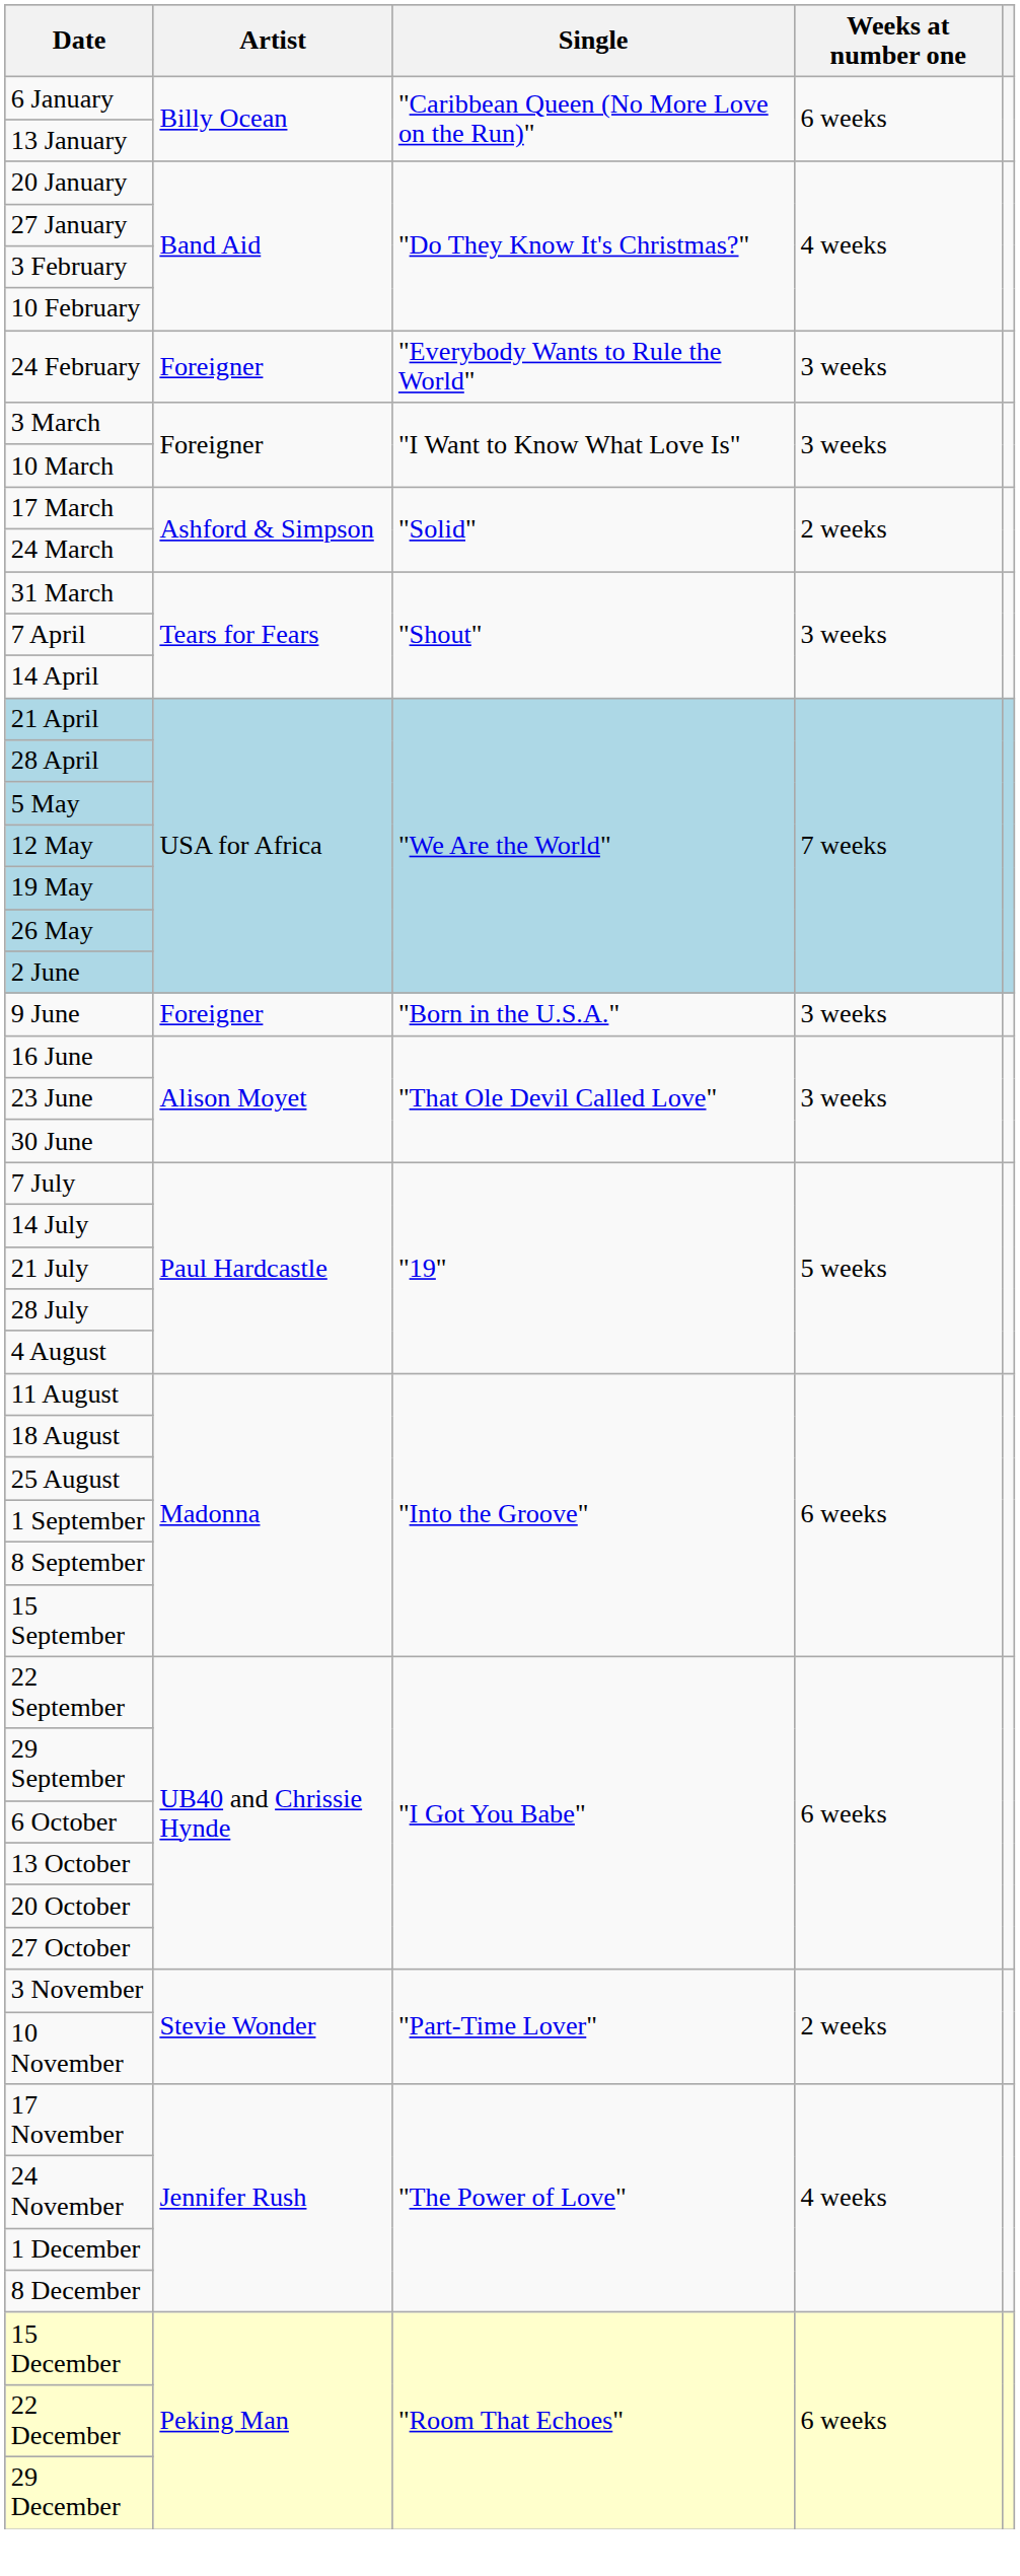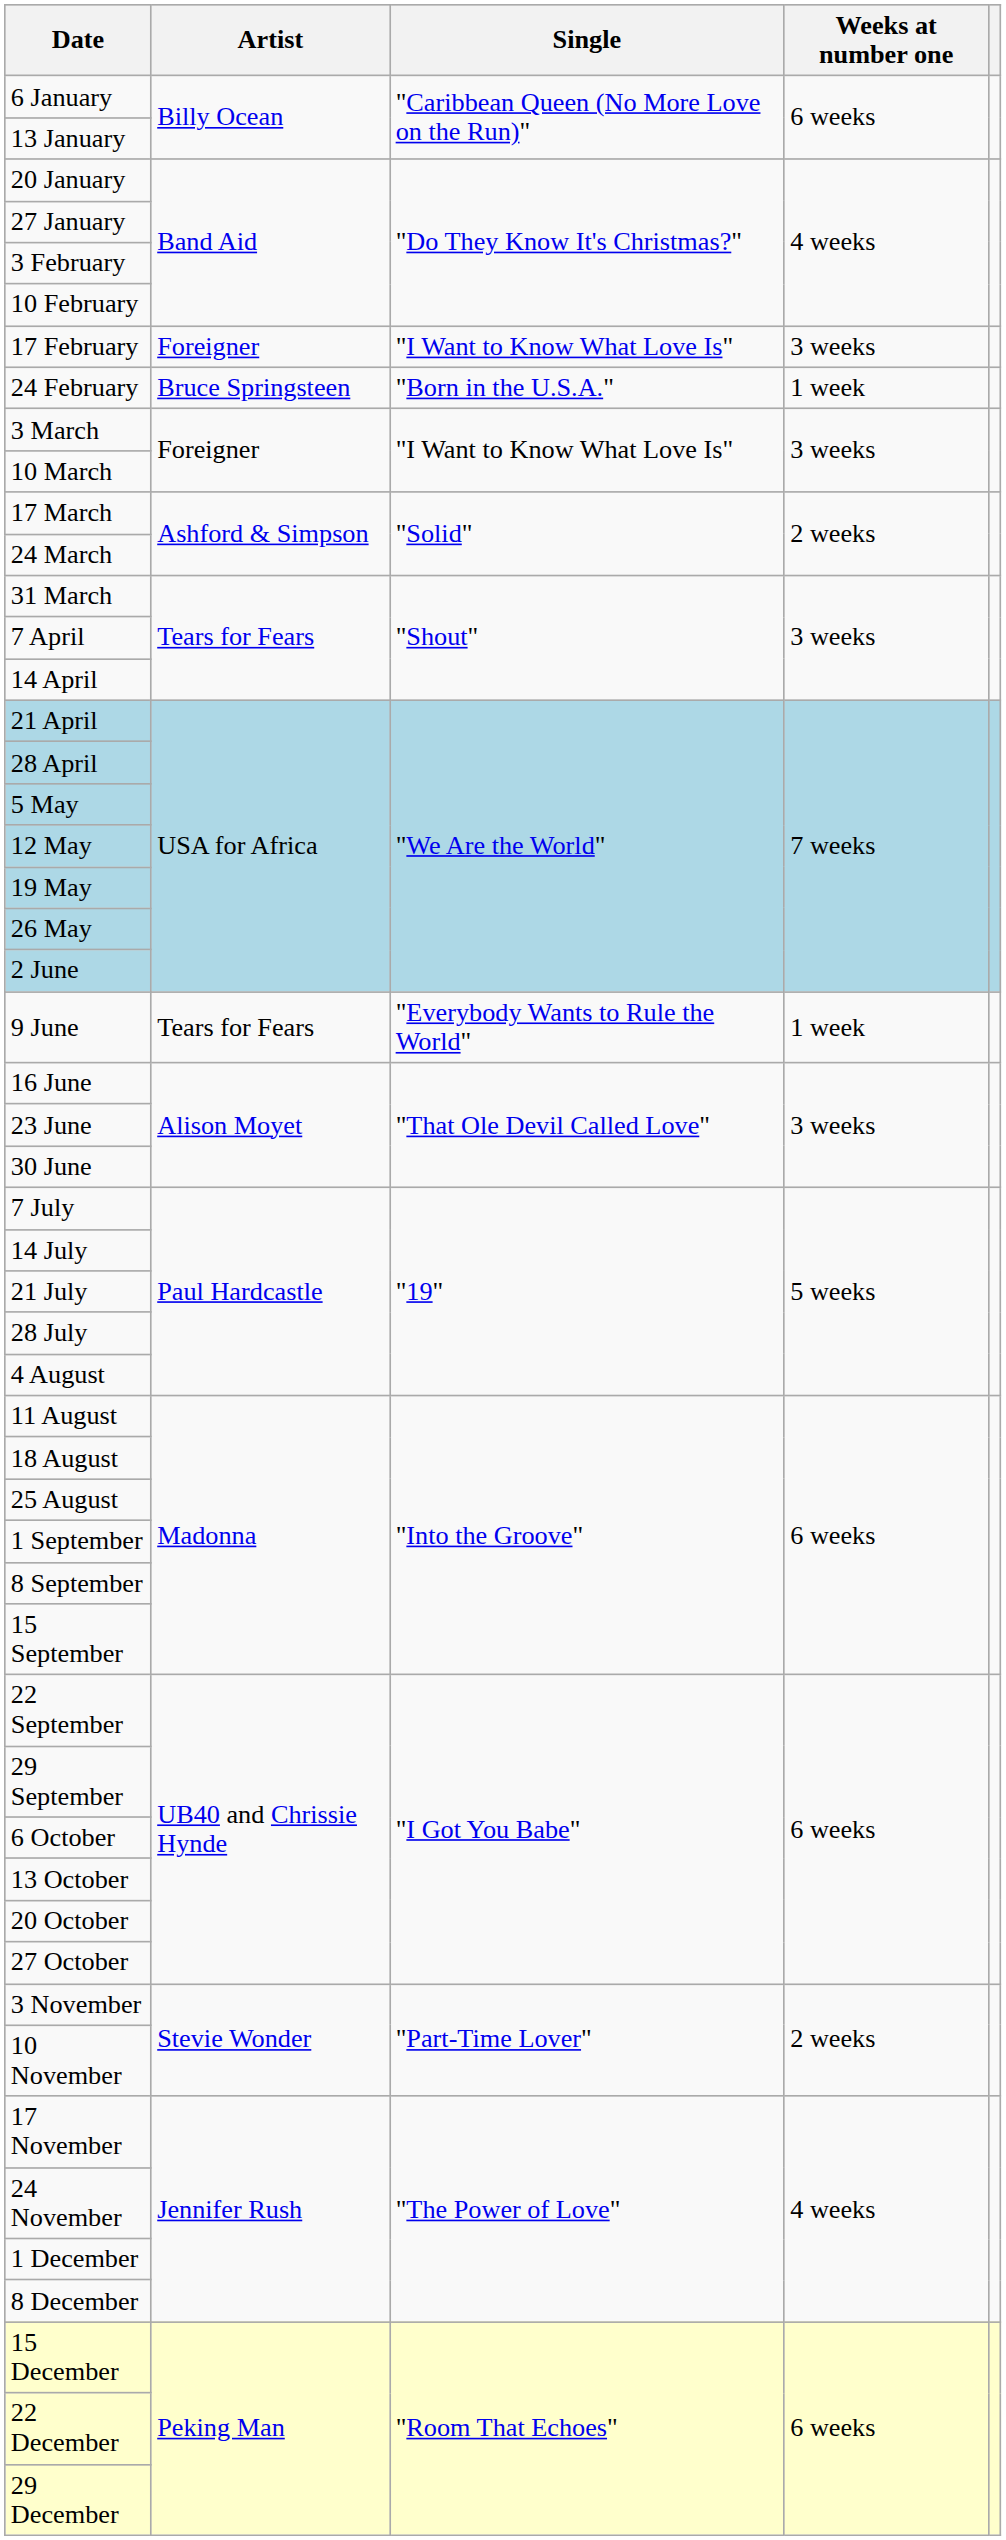+ row: 17 February | Foreigner | "I Want to Know What Love Is" | 3 weeks
24 February | Artist: Foreigner -> Bruce Springsteen
24 February | Single: "Everybody Wants to Rule the World" -> "Born in the U.S.A."
24 February | Weeks at number one: 3 weeks -> 1 week
9 June | Artist: Foreigner -> Tears for Fears
9 June | Single: "Born in the U.S.A." -> "Everybody Wants to Rule the World"
9 June | Weeks at number one: 3 weeks -> 1 week
